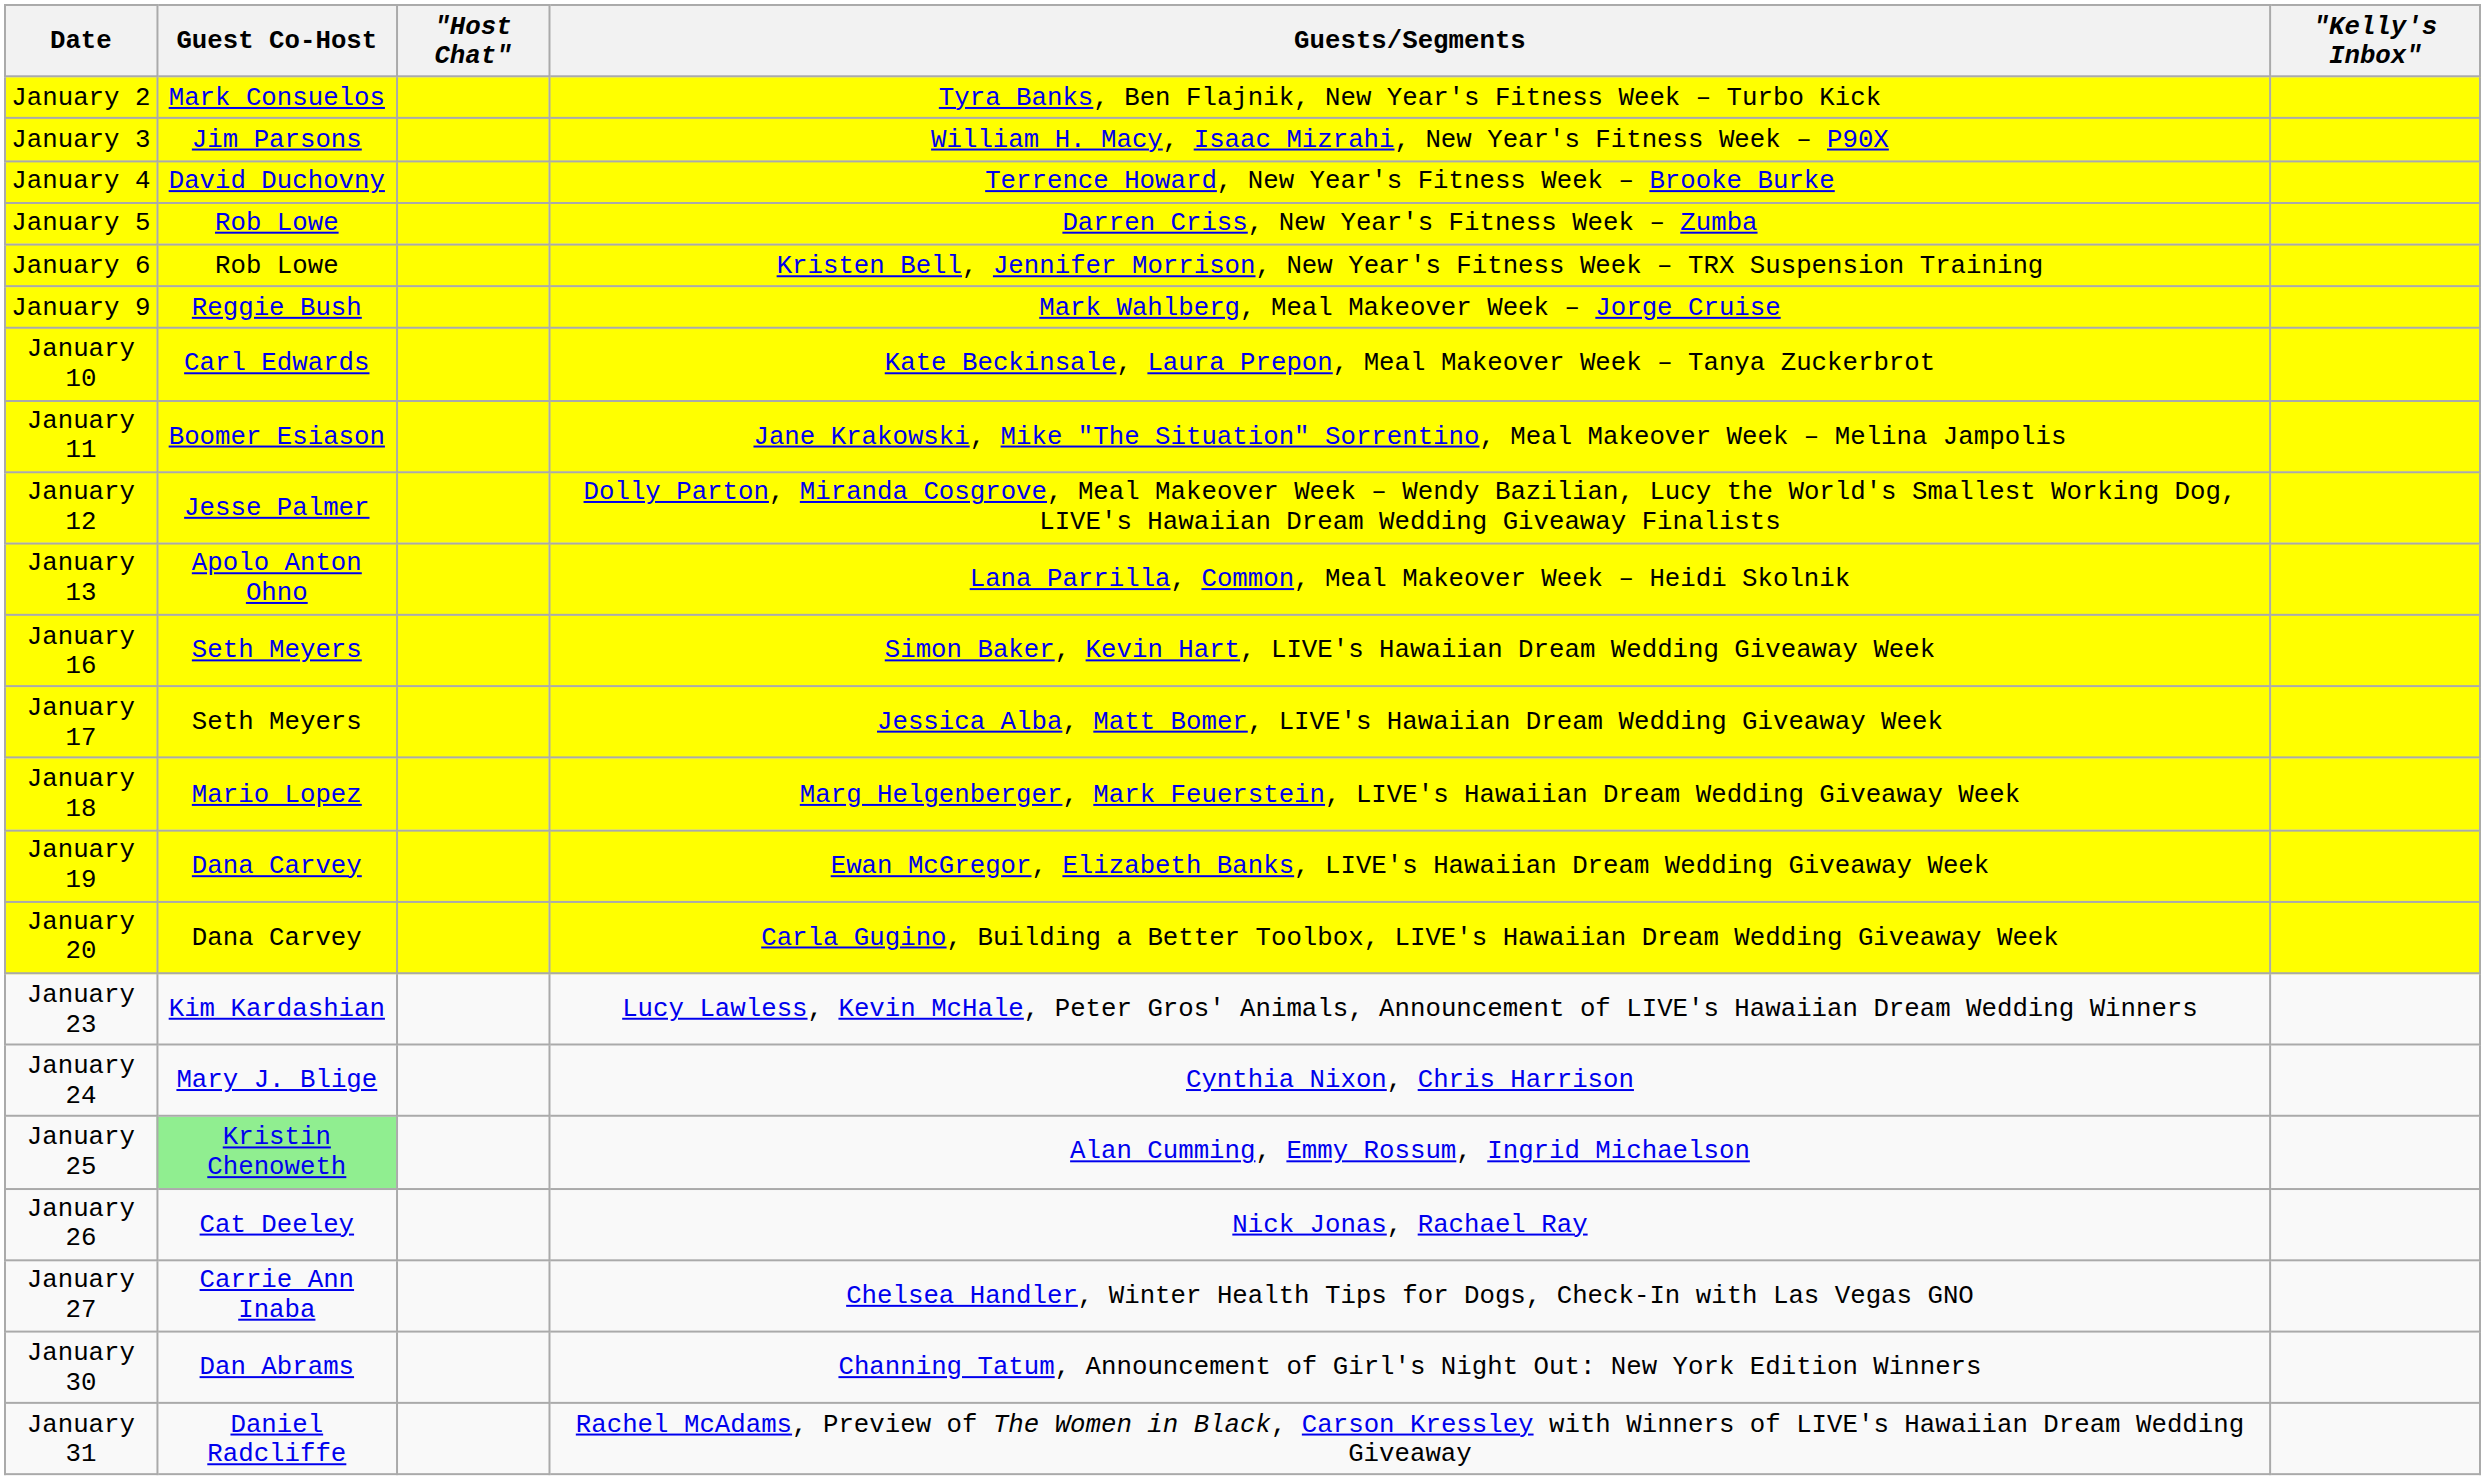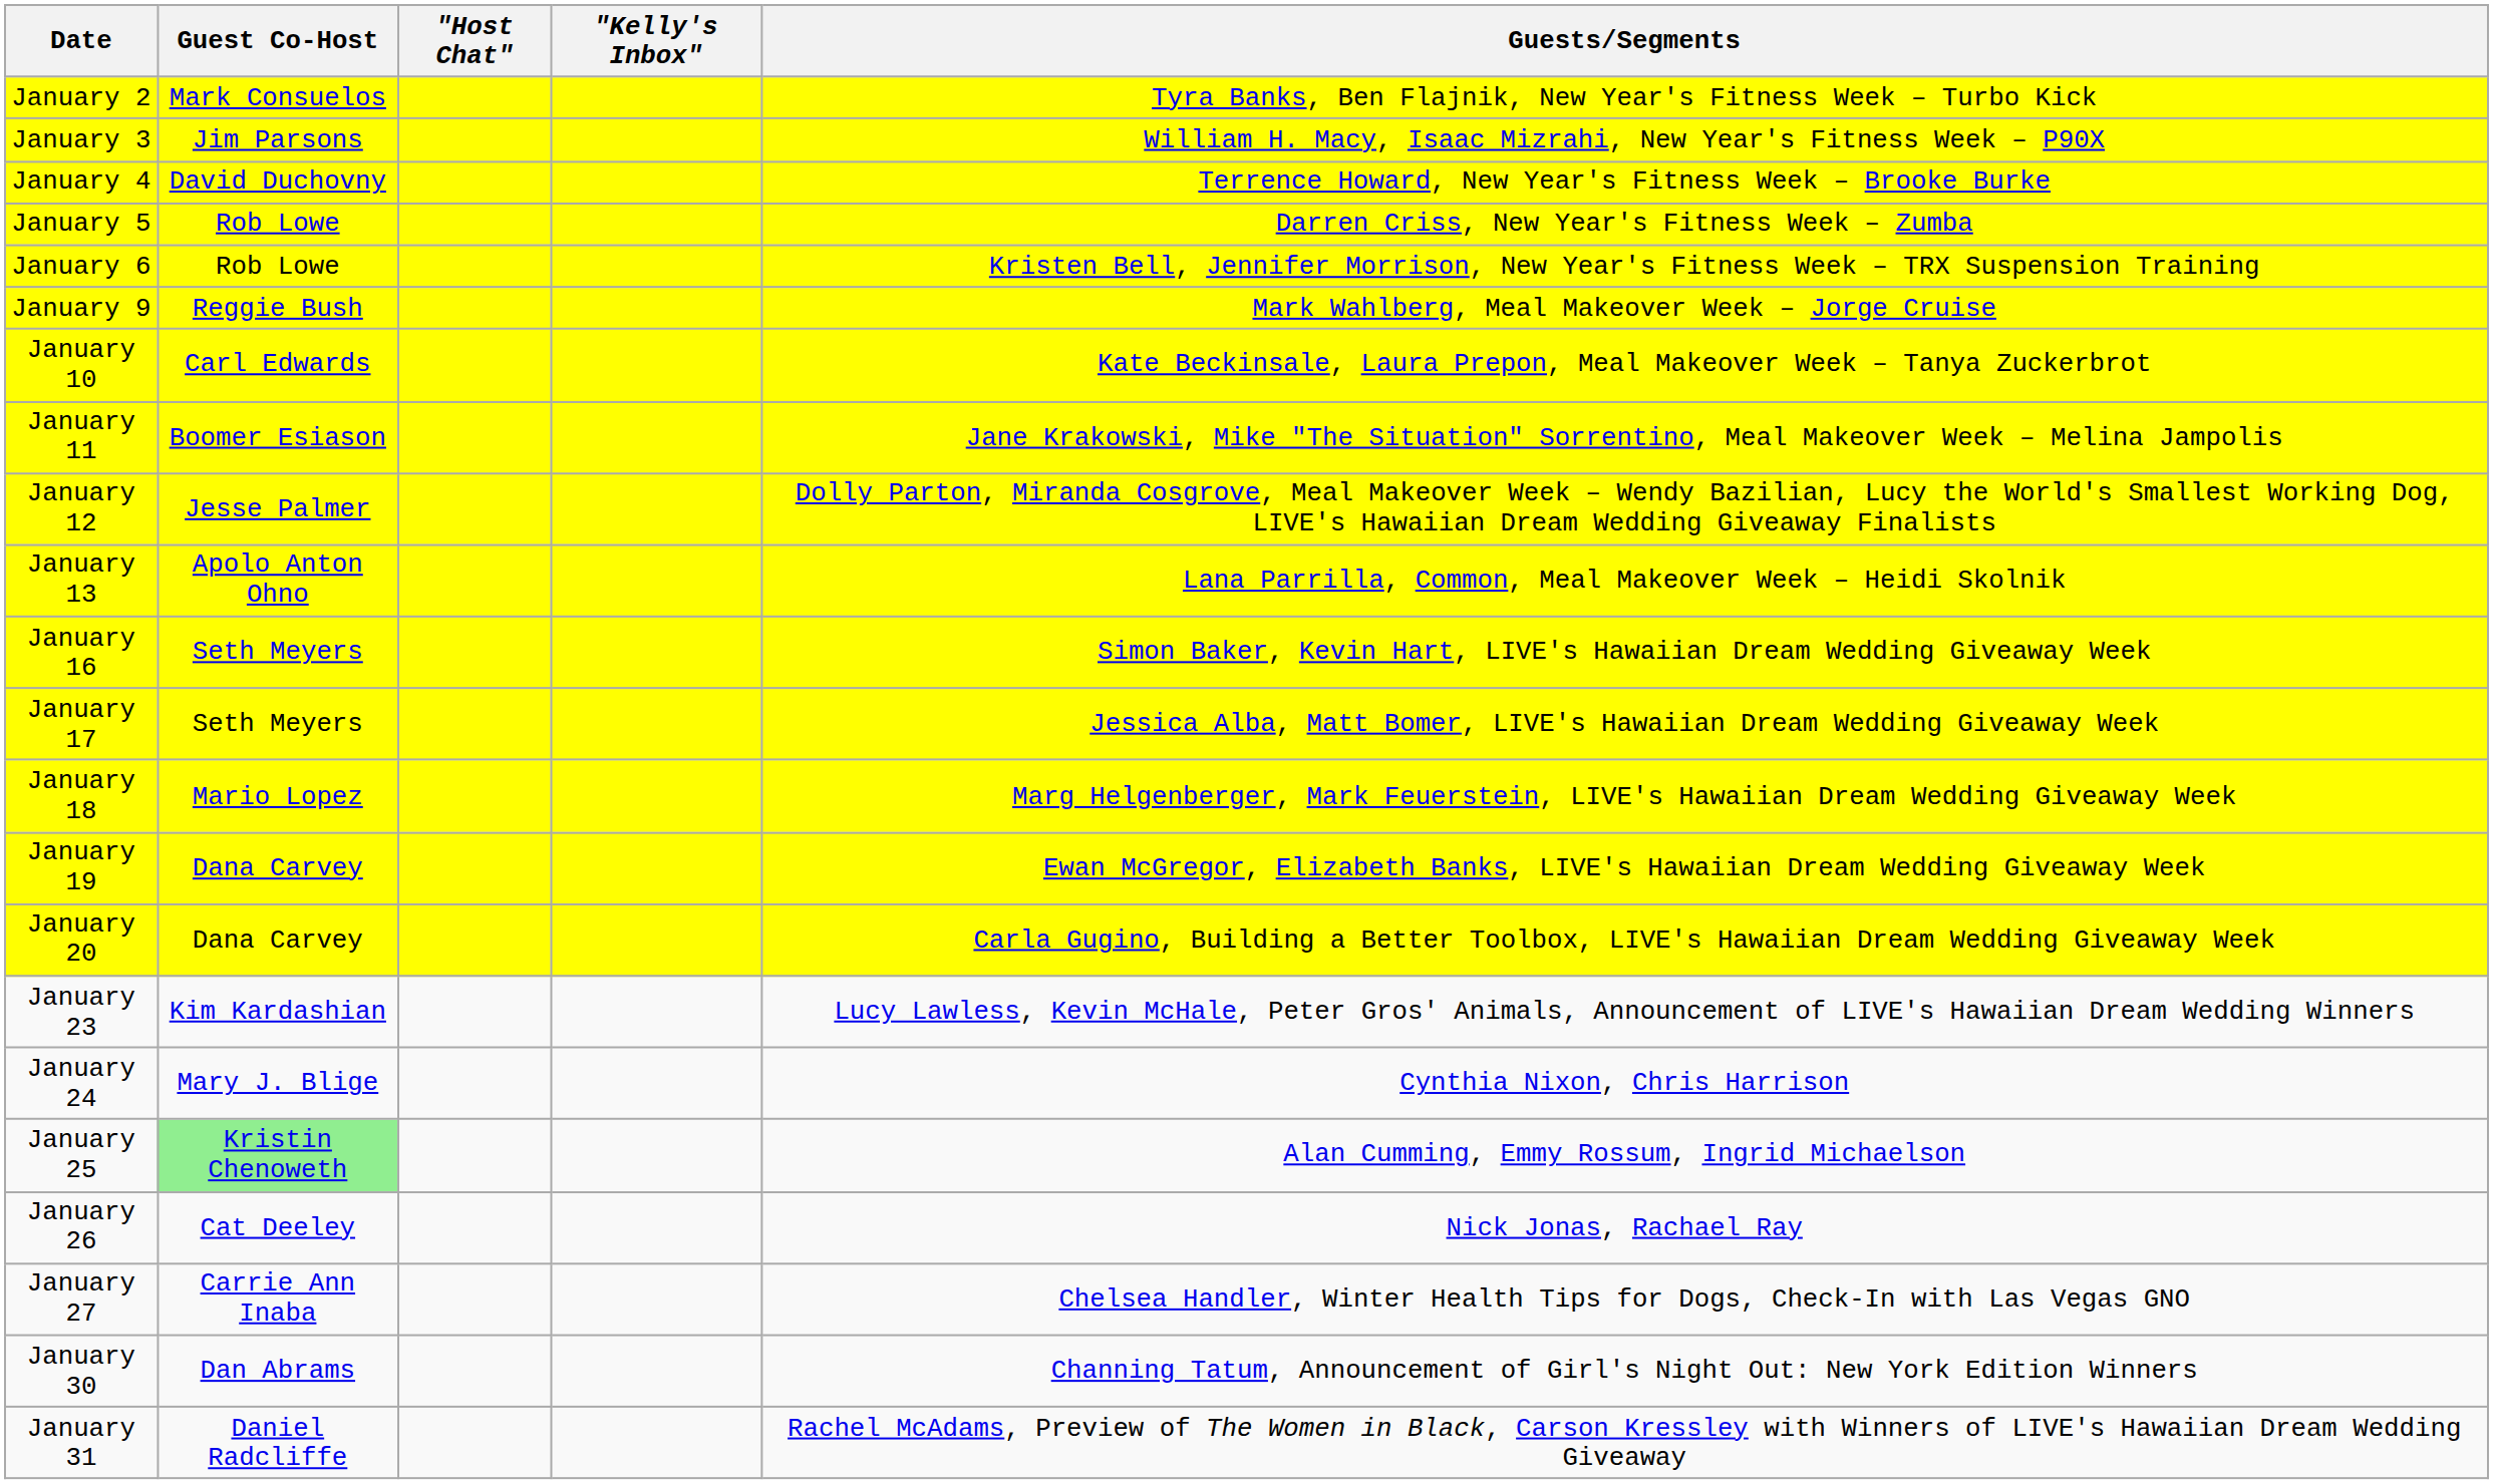columns swapped: Guests/Segments <-> "Kelly's Inbox"
